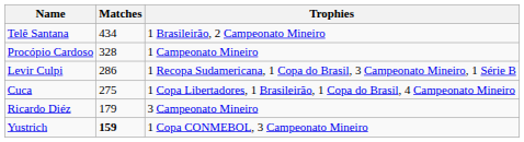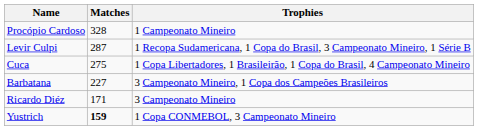- row: Telê Santana | 434 | 1 Brasileirão, 2 Campeonato Mineiro
Levir Culpi | Matches: 286 -> 287
+ row: Barbatana | 227 | 3 Campeonato Mineiro, 1 Copa dos Campeões Brasileiros
Ricardo Diéz | Matches: 179 -> 171
